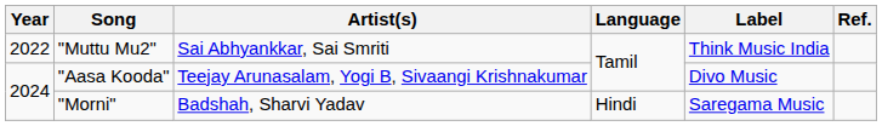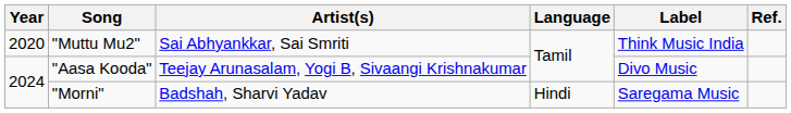"Muttu Mu2" | Year: 2022 -> 2020
